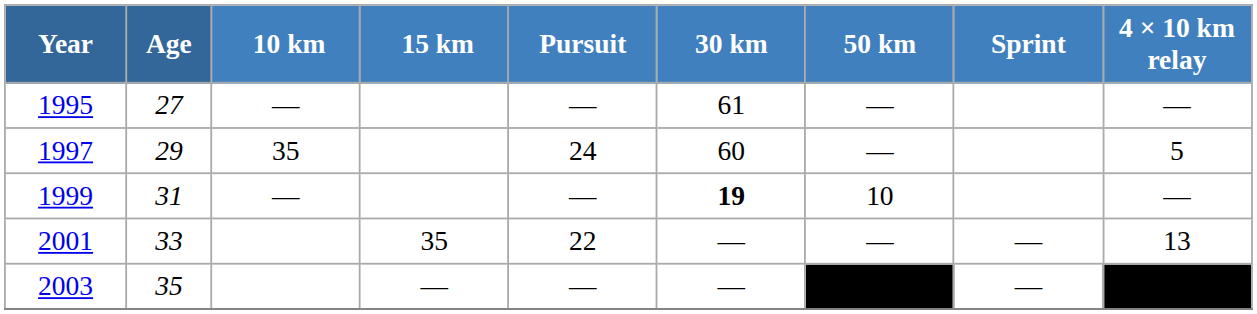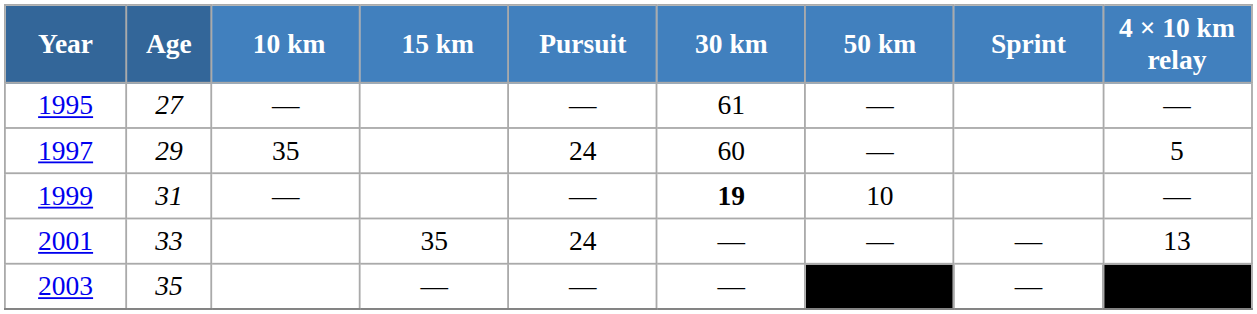2001 | Pursuit: 22 -> 24
